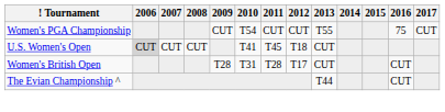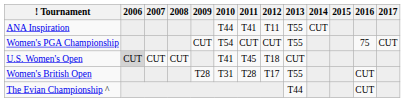+ row: ANA Inspiration | T44 | T41 | T11 | T55 | CUT
Women's British Open | 2013: CUT -> T55
